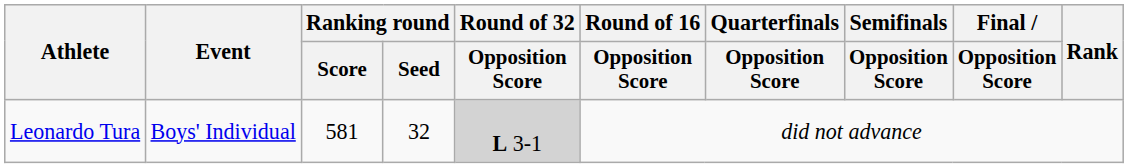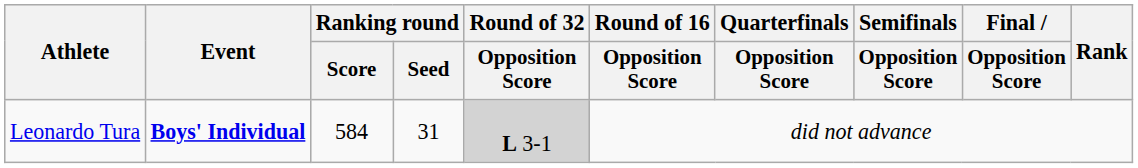Leonardo Tura | Event: normal -> bold
Leonardo Tura | Ranking round / Score: 581 -> 584
Leonardo Tura | Ranking round / Seed: 32 -> 31
